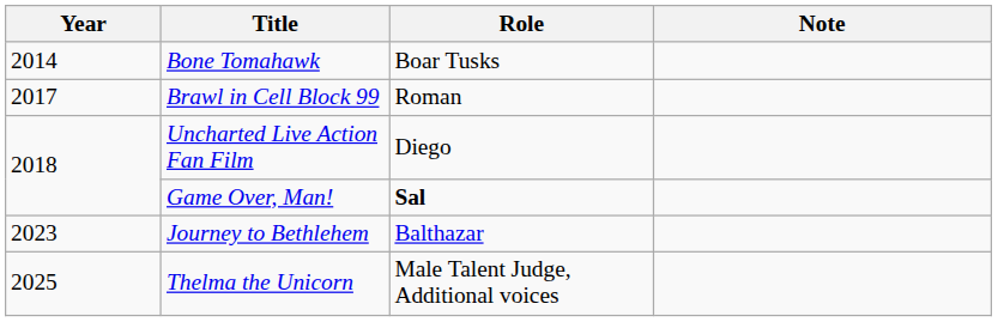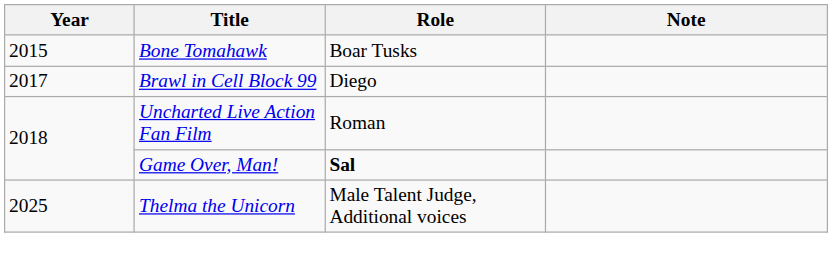Bone Tomahawk | Year: 2014 -> 2015
Brawl in Cell Block 99 | Role: Roman -> Diego
Uncharted Live Action Fan Film | Role: Diego -> Roman
- row: 2023 | Journey to Bethlehem | Balthazar
